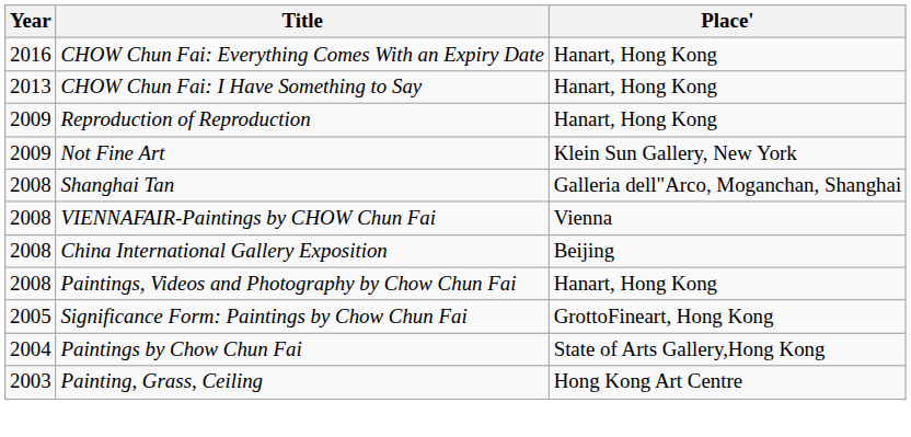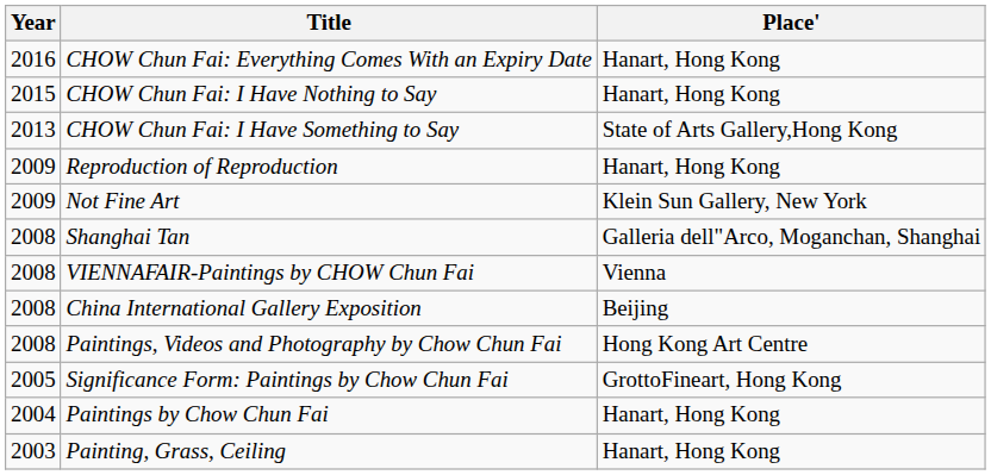+ row: 2015 | CHOW Chun Fai: I Have Nothing to Say | Hanart, Hong Kong
CHOW Chun Fai: I Have Something to Say | Place': Hanart, Hong Kong -> State of Arts Gallery,Hong Kong
Paintings, Videos and Photography by Chow Chun Fai | Place': Hanart, Hong Kong -> Hong Kong Art Centre
Paintings by Chow Chun Fai | Place': State of Arts Gallery,Hong Kong -> Hanart, Hong Kong
Painting, Grass, Ceiling | Place': Hong Kong Art Centre -> Hanart, Hong Kong
